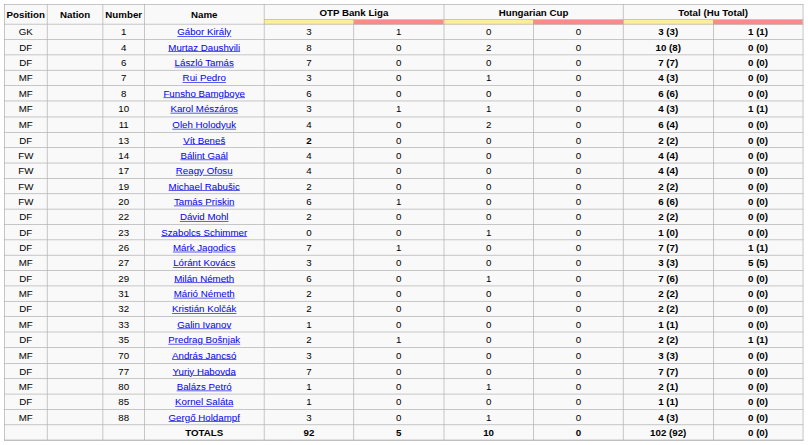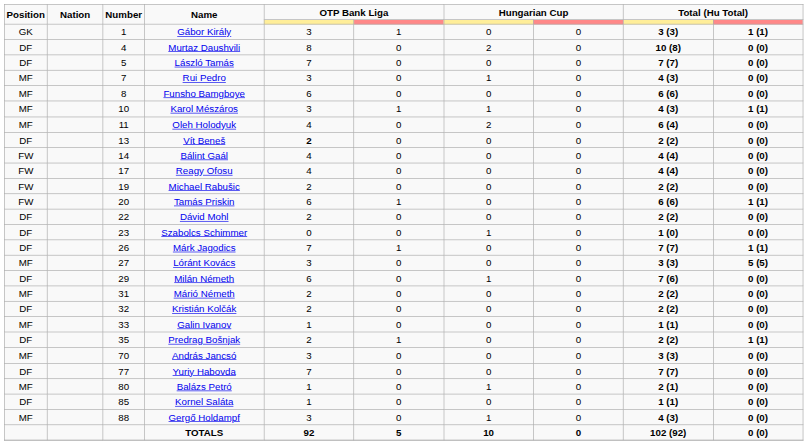László Tamás | Number: 6 -> 5
Tamás Priskin | column 10: 0 (0) -> 1 (1)
